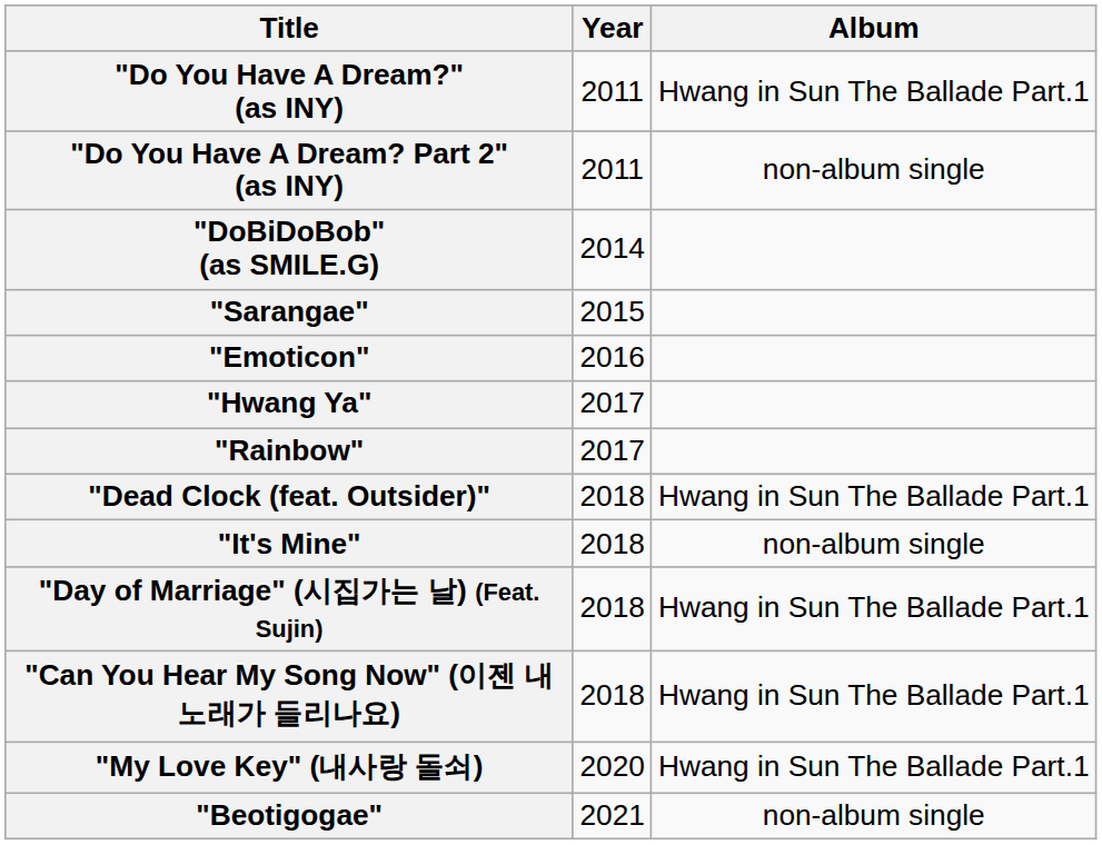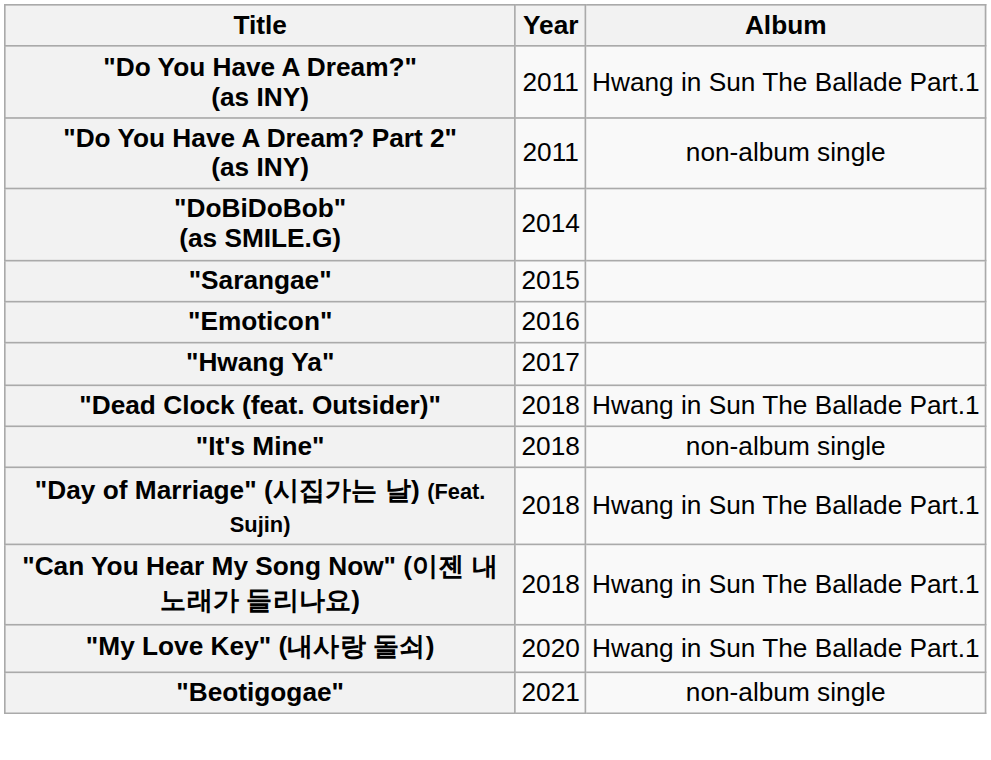- row: "Rainbow" | 2017
